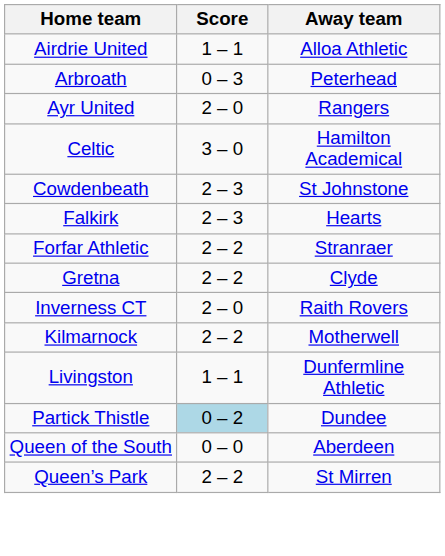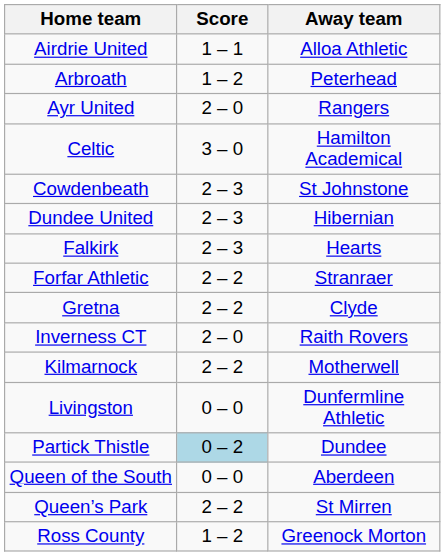Arbroath | Score: 0 – 3 -> 1 – 2
+ row: Dundee United | 2 – 3 | Hibernian
Livingston | Score: 1 – 1 -> 0 – 0
+ row: Ross County | 1 – 2 | Greenock Morton
